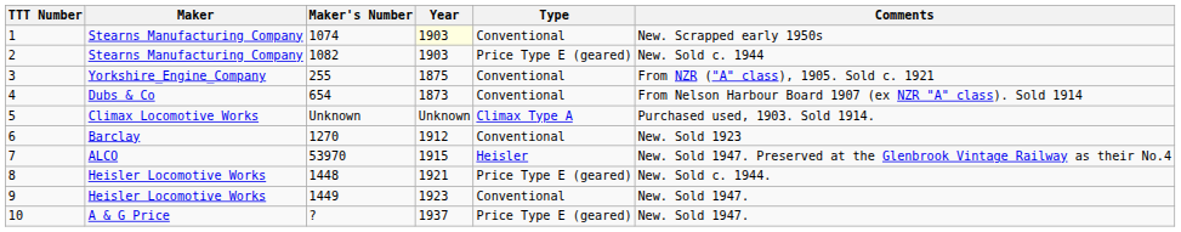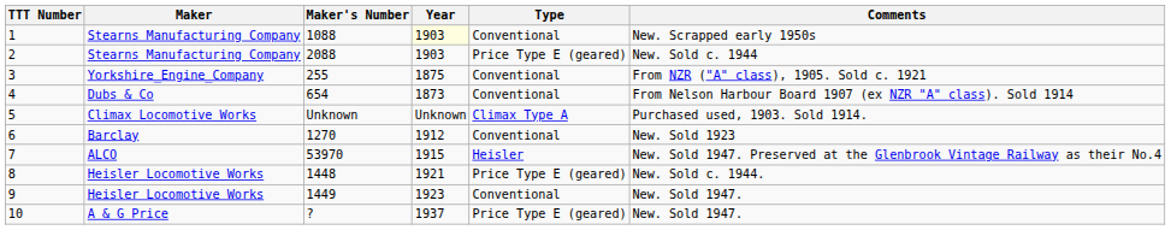1 | Maker's Number: 1074 -> 1088
2 | Maker's Number: 1082 -> 2088
